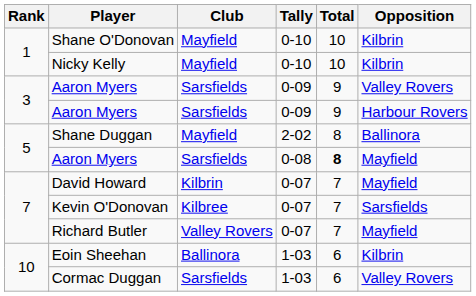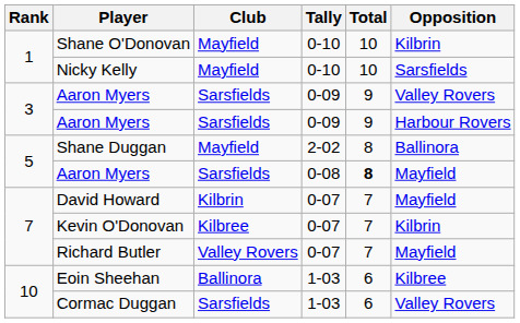Nicky Kelly | Opposition: Kilbrin -> Sarsfields
Kevin O'Donovan | Opposition: Sarsfields -> Kilbrin
Eoin Sheehan | Opposition: Kilbrin -> Kilbree
